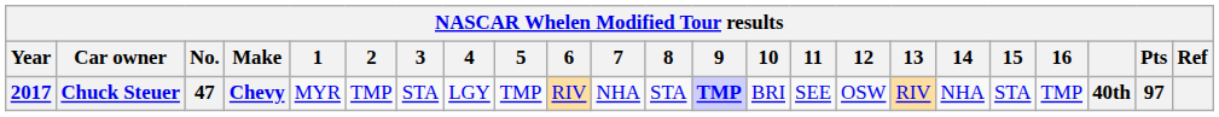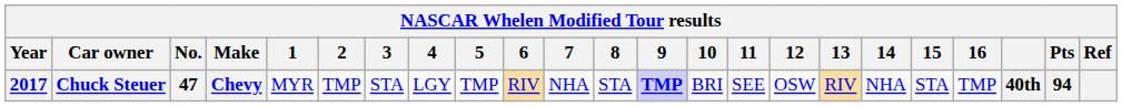Chuck Steuer | Pts: 97 -> 94
